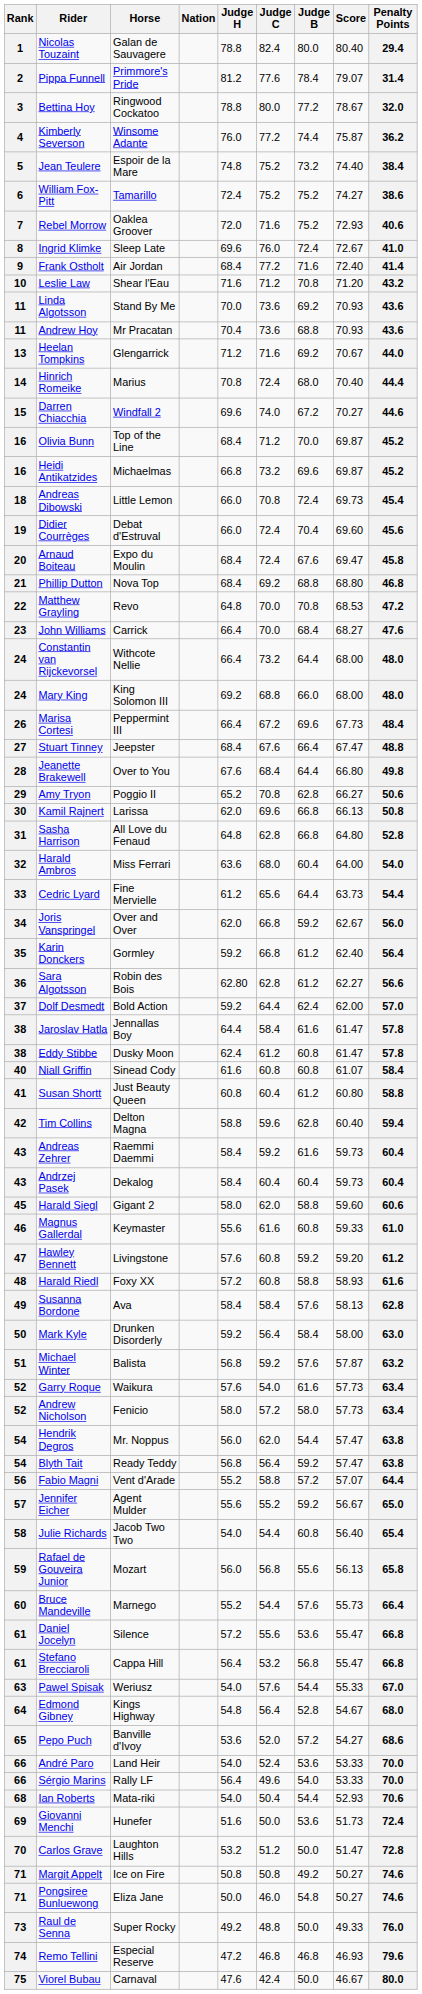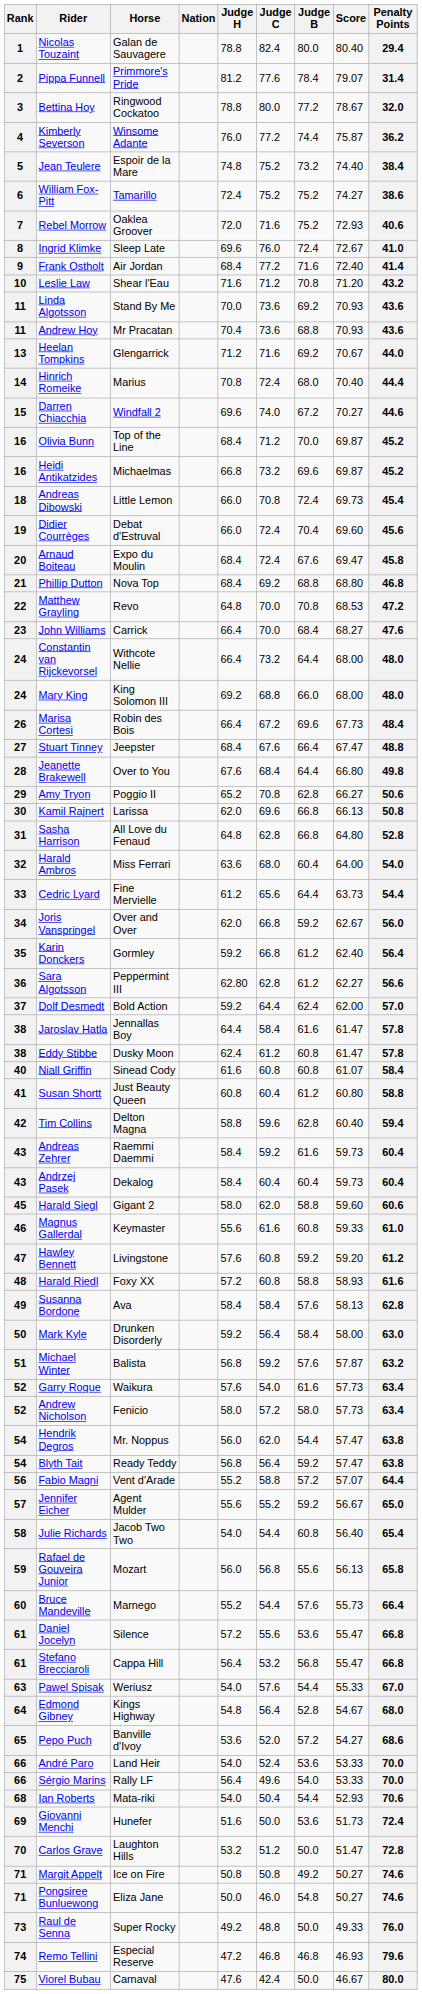Marisa Cortesi | Horse: Peppermint III -> Robin des Bois
Sara Algotsson | Horse: Robin des Bois -> Peppermint III
